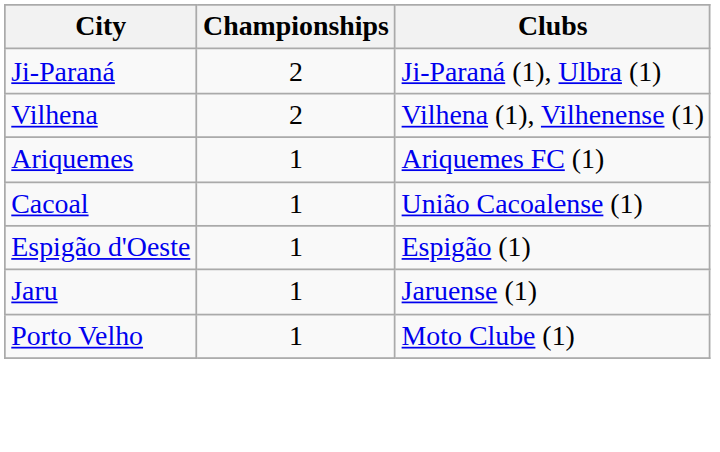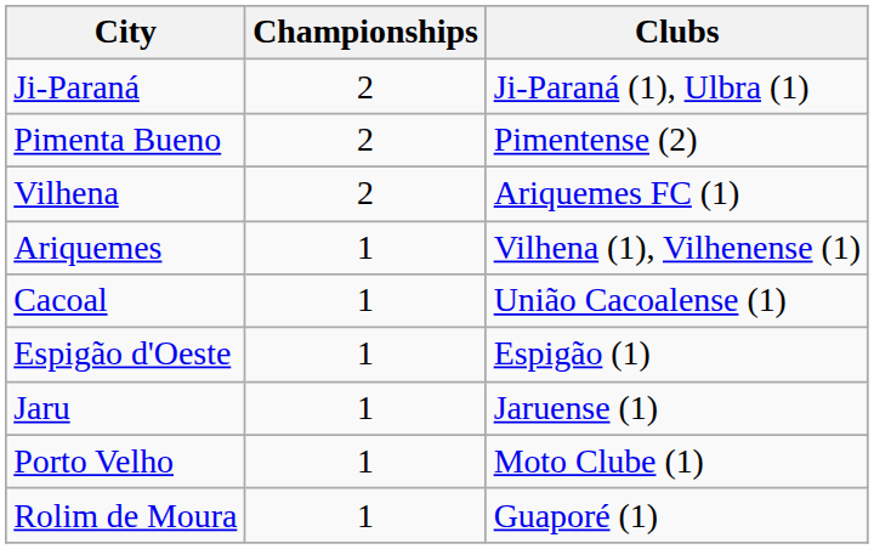+ row: Pimenta Bueno | 2 | Pimentense (2)
Vilhena | Clubs: Vilhena (1), Vilhenense (1) -> Ariquemes FC (1)
Ariquemes | Clubs: Ariquemes FC (1) -> Vilhena (1), Vilhenense (1)
+ row: Rolim de Moura | 1 | Guaporé (1)
